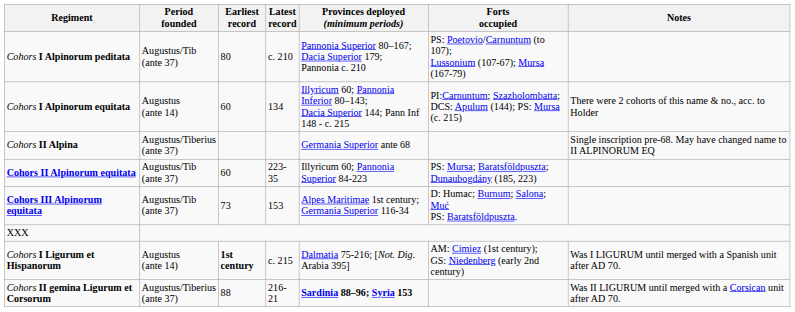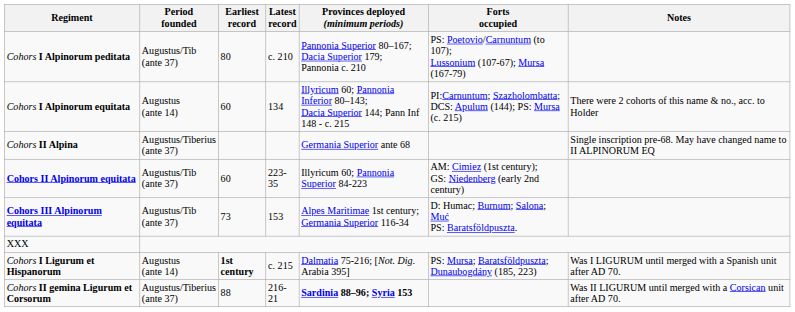Cohors II Alpinorum equitata | Forts occupied: PS: Mursa; Baratsföldpuszta; Dunaubogdány (185, 223) -> AM: Cimiez (1st century); GS: Niedenberg (early 2nd century)
Cohors I Ligurum et Hispanorum | Forts occupied: AM: Cimiez (1st century); GS: Niedenberg (early 2nd century) -> PS: Mursa; Baratsföldpuszta; Dunaubogdány (185, 223)
